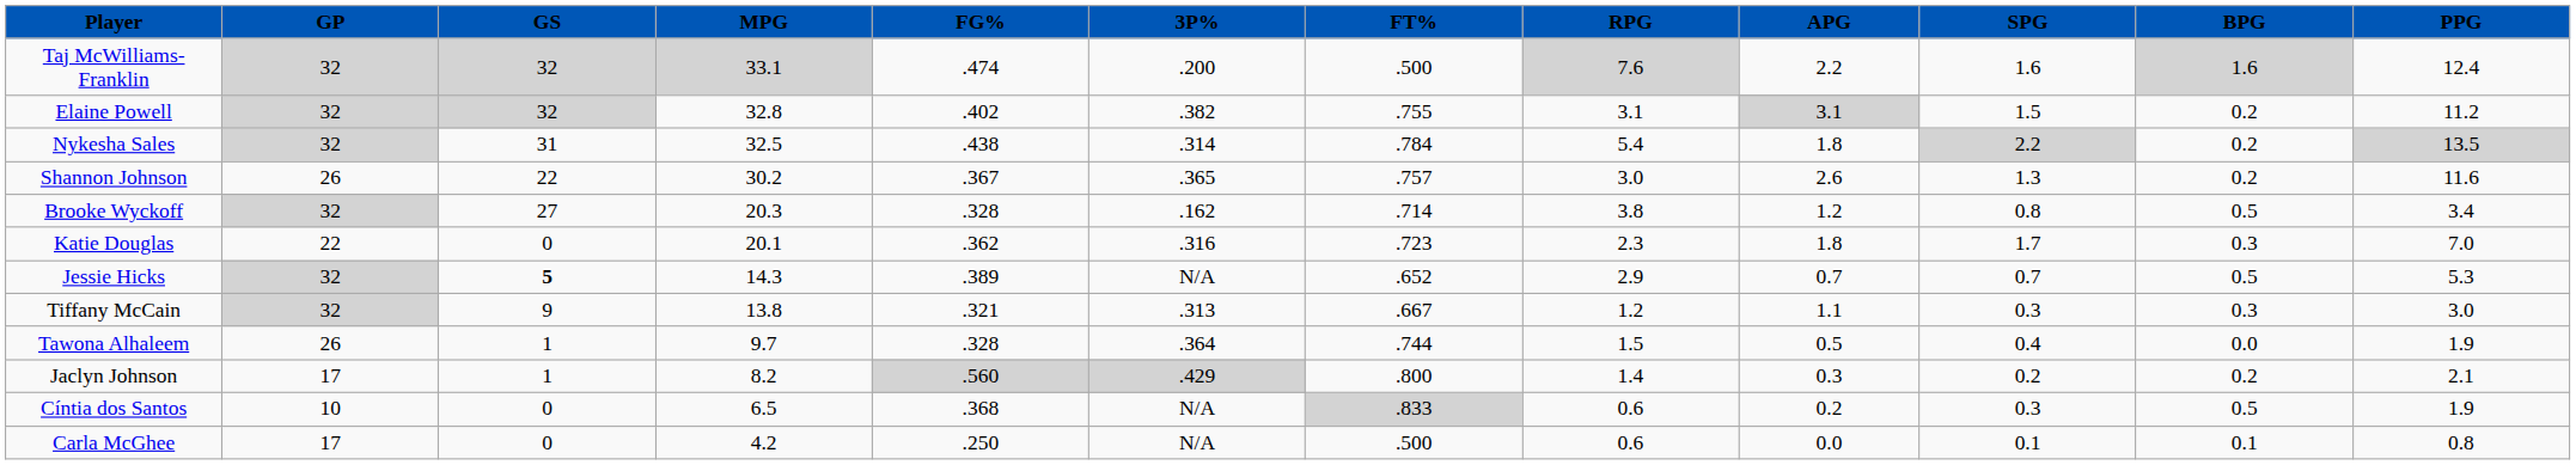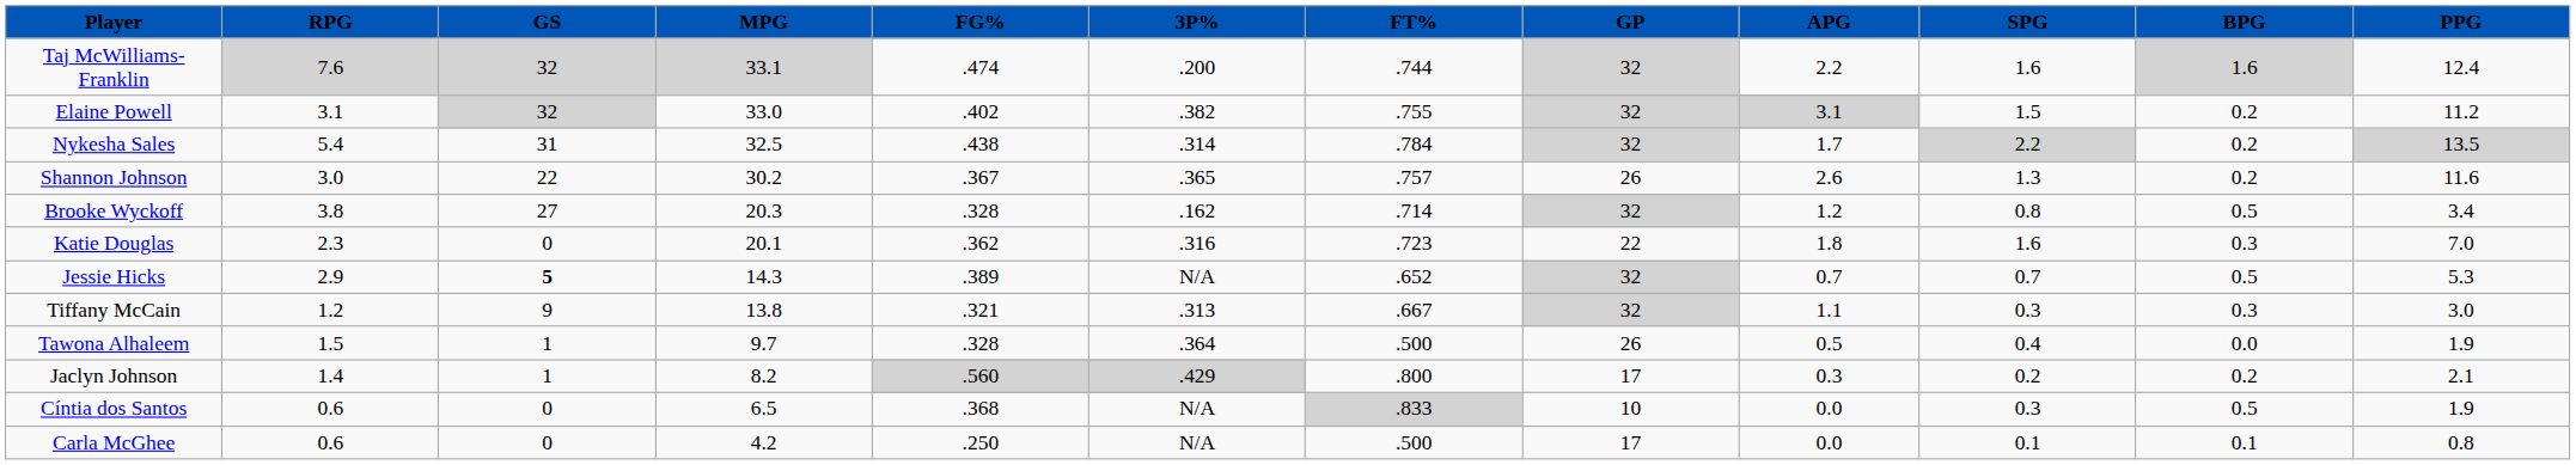columns swapped: GP <-> RPG
Taj McWilliams-Franklin | FT%: .500 -> .744
Elaine Powell | MPG: 32.8 -> 33.0
Nykesha Sales | APG: 1.8 -> 1.7
Katie Douglas | SPG: 1.7 -> 1.6
Tawona Alhaleem | FT%: .744 -> .500
Cíntia dos Santos | APG: 0.2 -> 0.0
